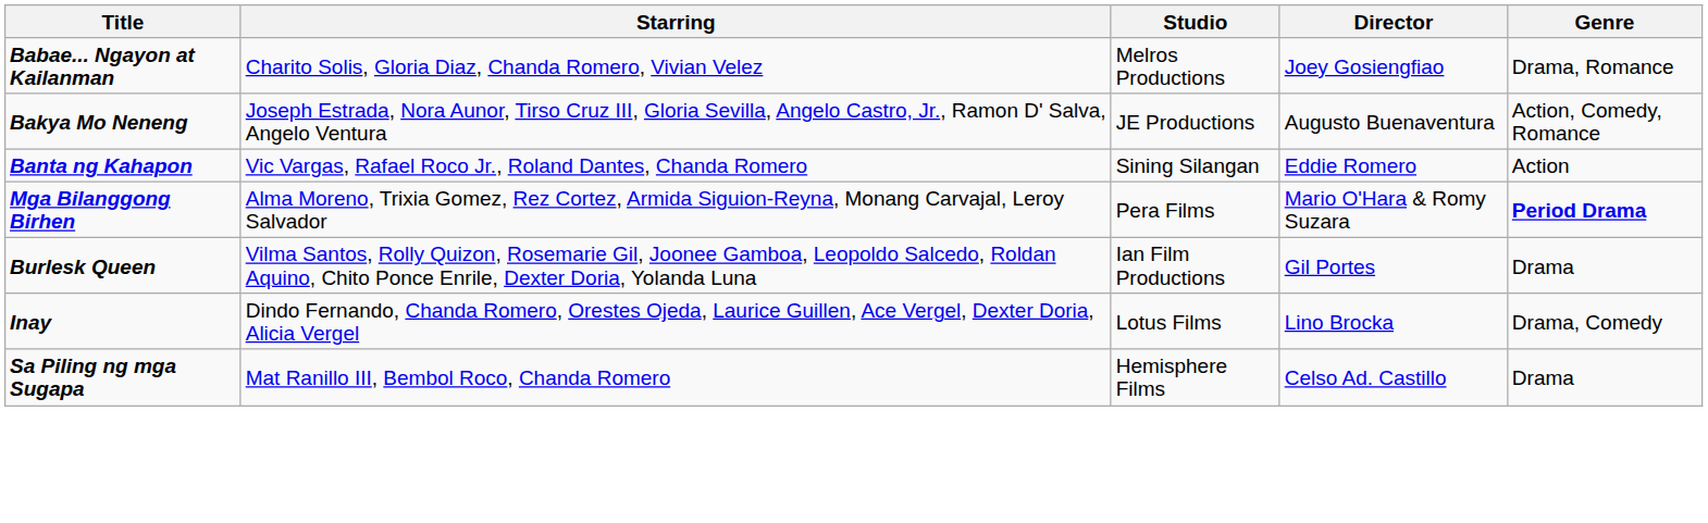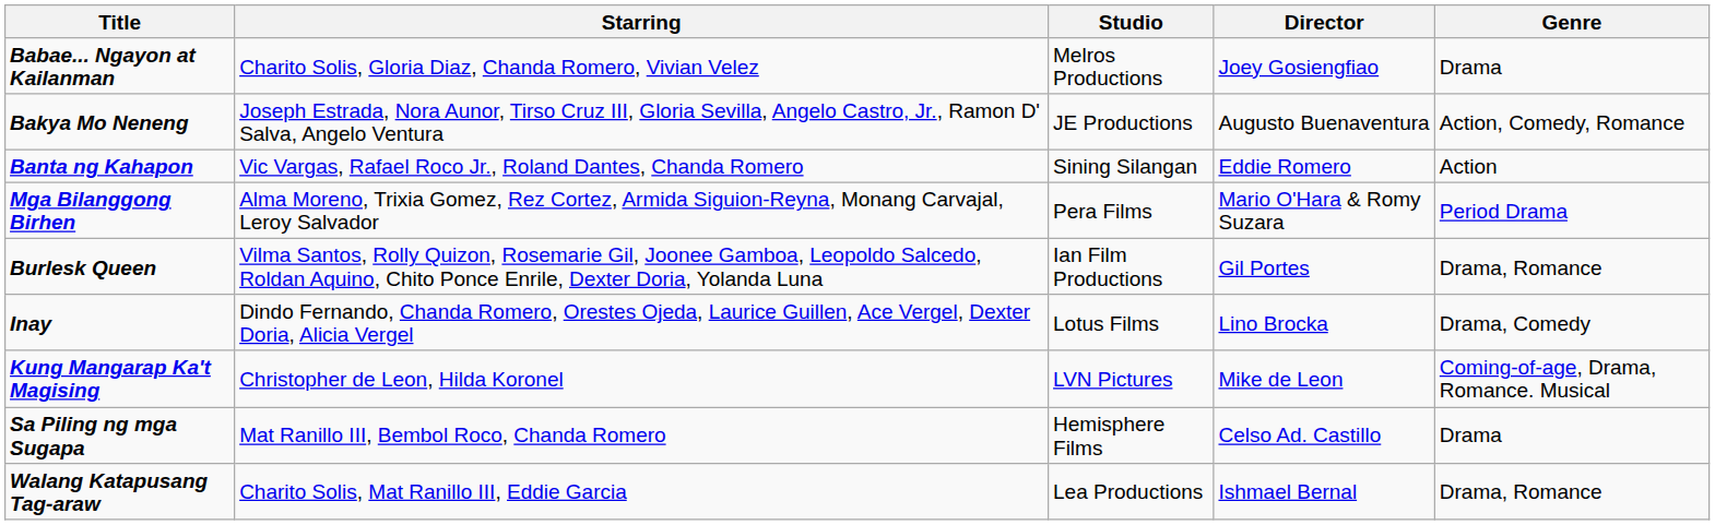Babae... Ngayon at Kailanman | Genre: Drama, Romance -> Drama
Mga Bilanggong Birhen | Genre: bold -> normal
Burlesk Queen | Genre: Drama -> Drama, Romance
+ row: Kung Mangarap Ka't Magising | Christopher de Leon, Hilda Koronel | LVN Pictures | Mike de Leon | Coming-of-age, Drama, Romance. Musical
+ row: Walang Katapusang Tag-araw | Charito Solis, Mat Ranillo III, Eddie Garcia | Lea Productions | Ishmael Bernal | Drama, Romance
